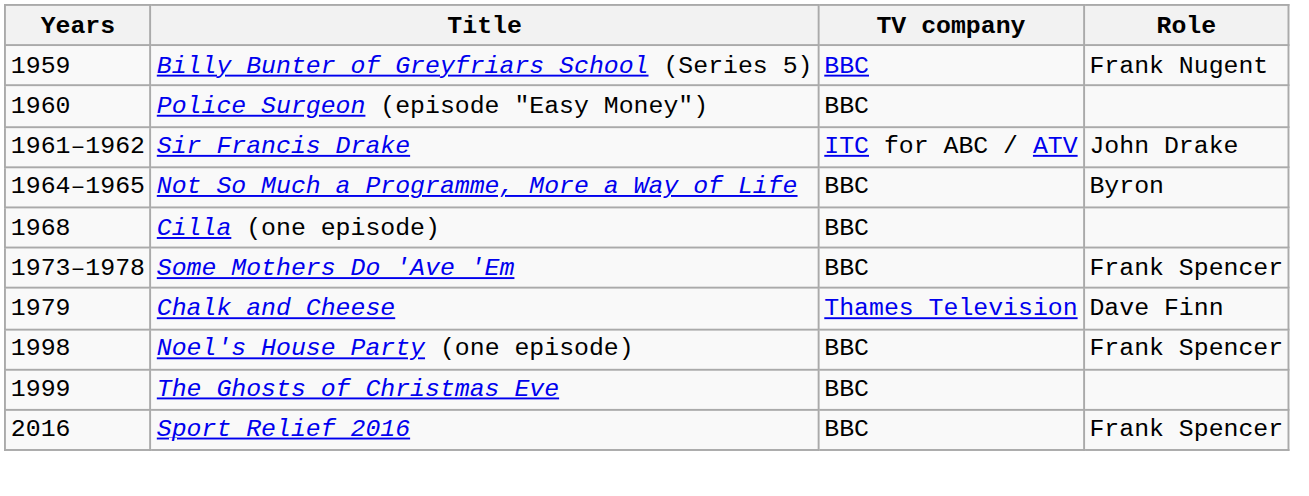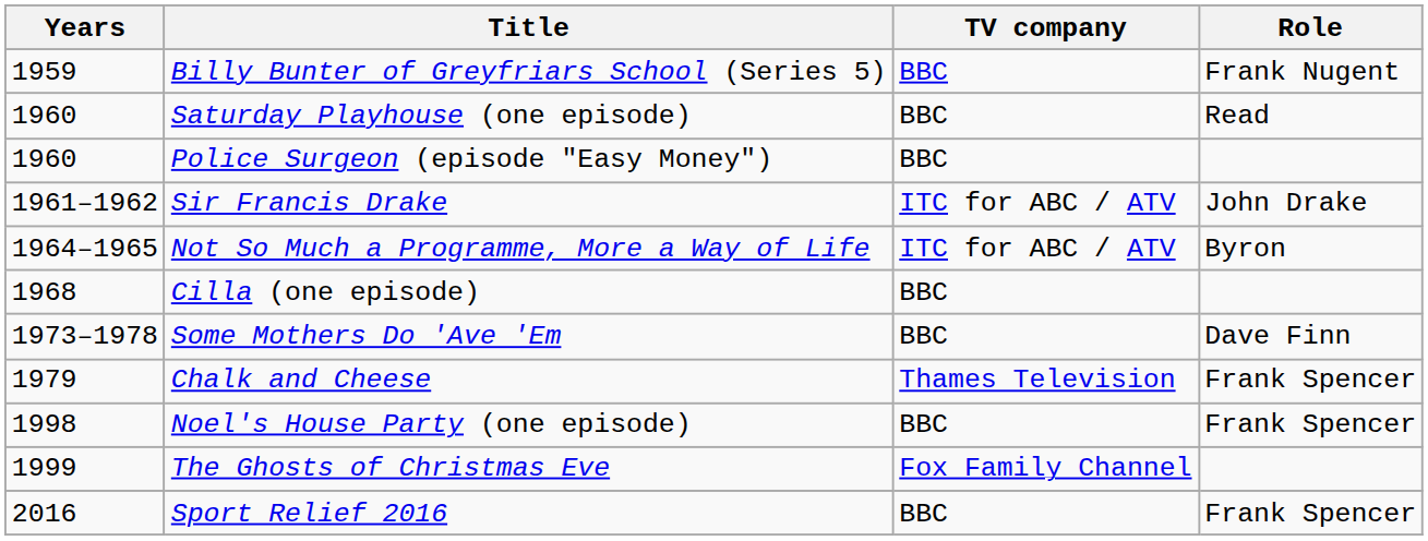+ row: 1960 | Saturday Playhouse (one episode) | BBC | Read
Not So Much a Programme, More a Way of Life | TV company: BBC -> ITC for ABC / ATV
Some Mothers Do 'Ave 'Em | Role: Frank Spencer -> Dave Finn
Chalk and Cheese | Role: Dave Finn -> Frank Spencer
The Ghosts of Christmas Eve | TV company: BBC -> Fox Family Channel
